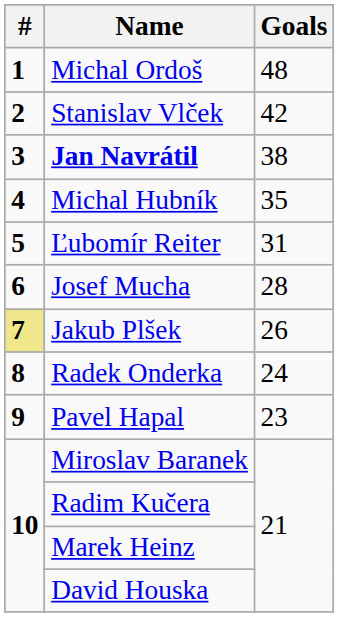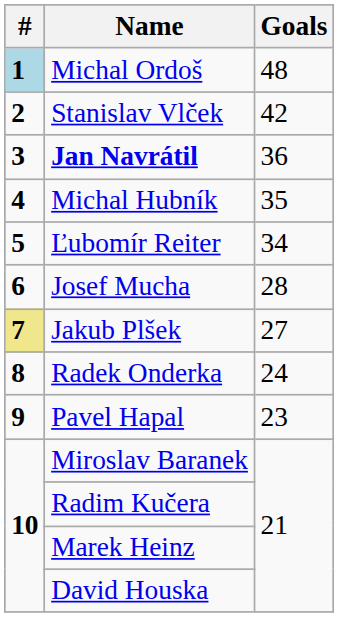Michal Ordoš | #: no background -> lightblue background
Jan Navrátil | Goals: 38 -> 36
Ľubomír Reiter | Goals: 31 -> 34
Jakub Plšek | Goals: 26 -> 27
